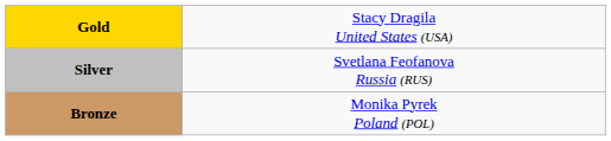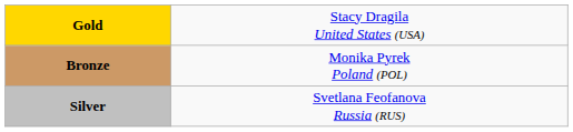rows swapped: Silver <-> Bronze
